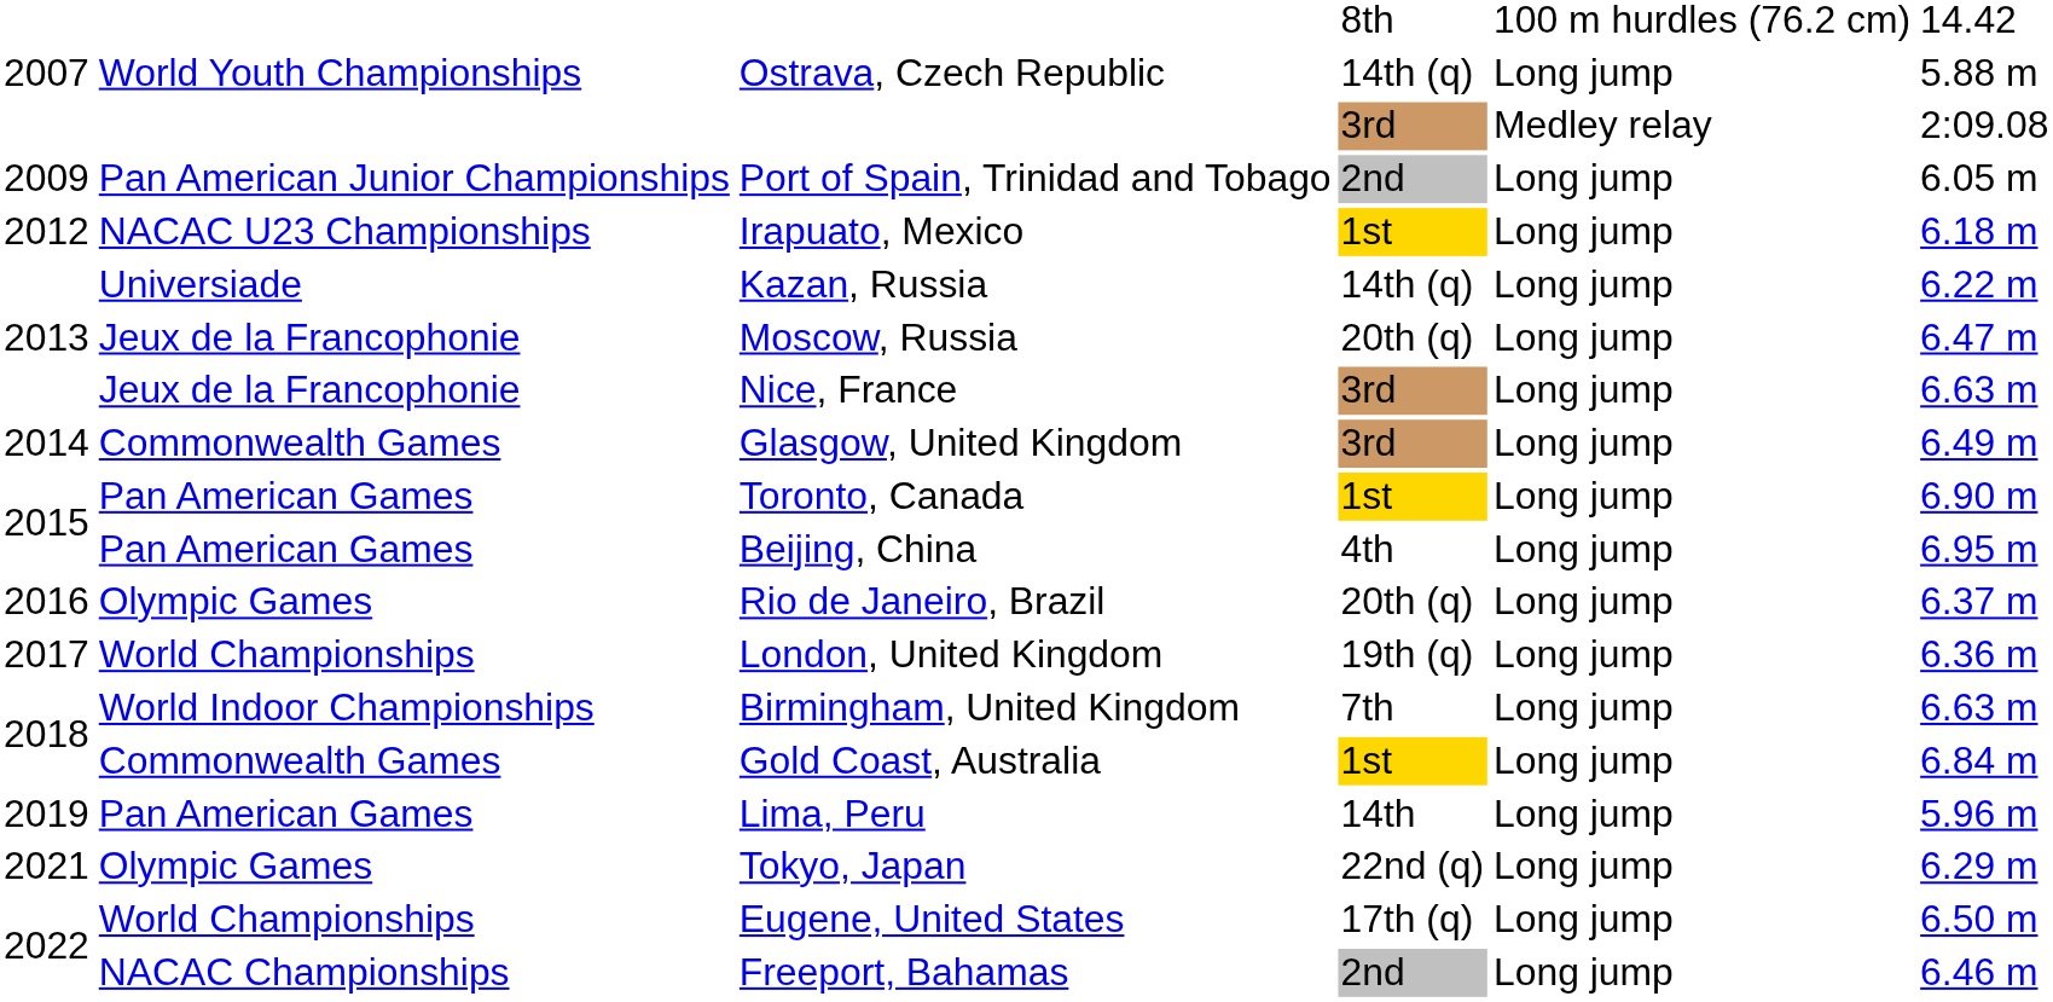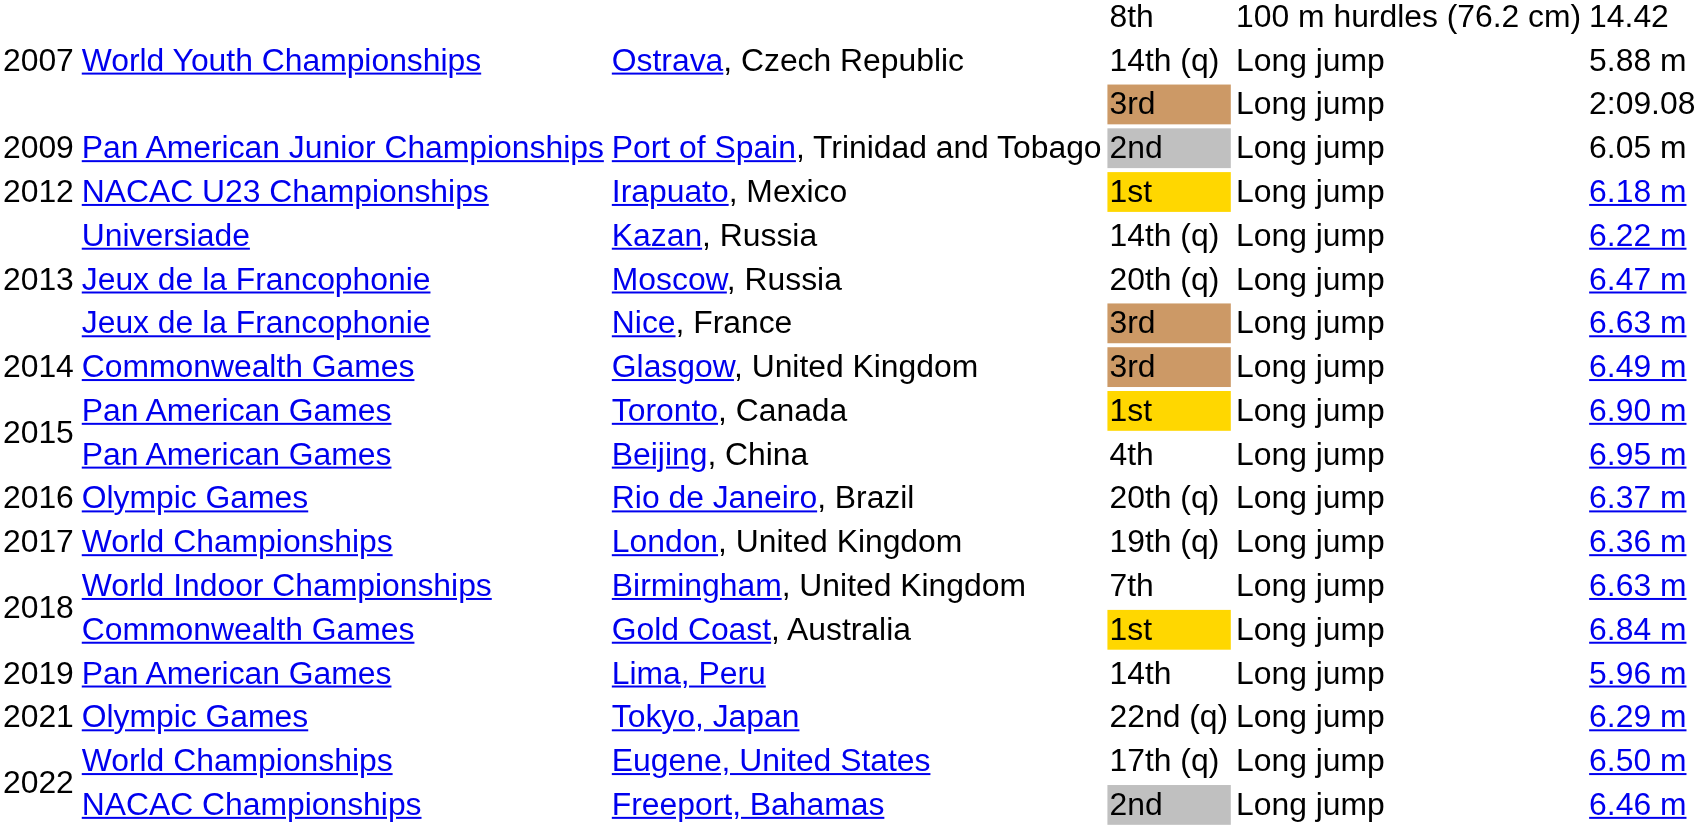Ostrava, Czech Republic / 3rd | column 5: Medley relay -> Long jump
